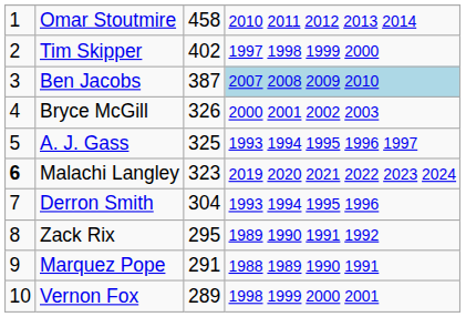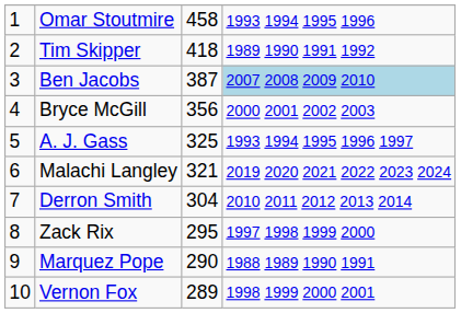Omar Stoutmire | column 4: 2010 2011 2012 2013 2014 -> 1993 1994 1995 1996
Tim Skipper | column 3: 402 -> 418
Tim Skipper | column 4: 1997 1998 1999 2000 -> 1989 1990 1991 1992
Bryce McGill | column 3: 326 -> 356
Malachi Langley | column 1: bold -> normal
Malachi Langley | column 3: 323 -> 321
Derron Smith | column 4: 1993 1994 1995 1996 -> 2010 2011 2012 2013 2014
Zack Rix | column 4: 1989 1990 1991 1992 -> 1997 1998 1999 2000
Marquez Pope | column 3: 291 -> 290
